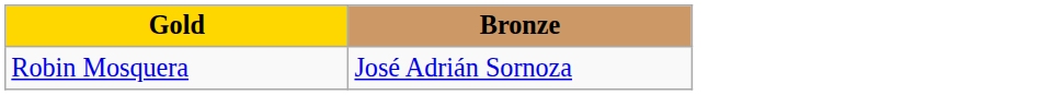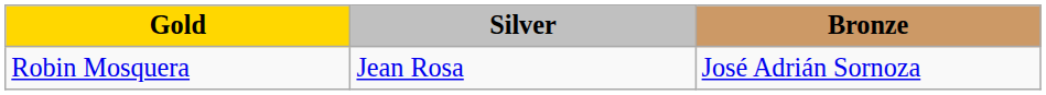+ column: Silver | Jean Rosa
